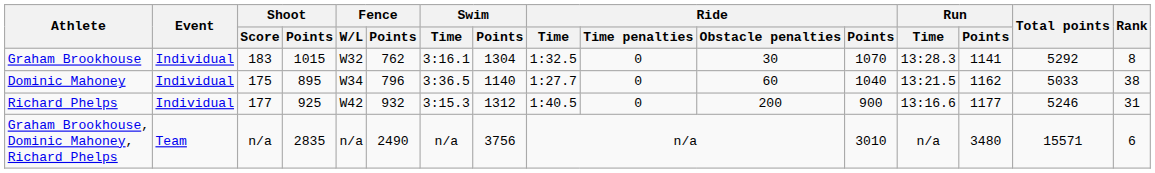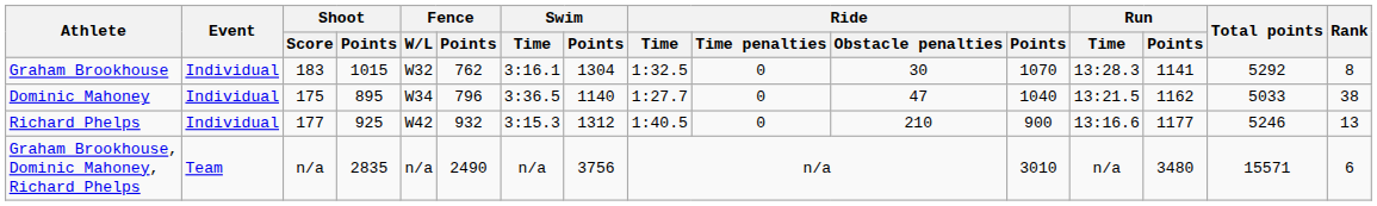Dominic Mahoney | Ride / Obstacle penalties: 60 -> 47
Richard Phelps | Ride / Obstacle penalties: 200 -> 210
Richard Phelps | Rank: 31 -> 13
